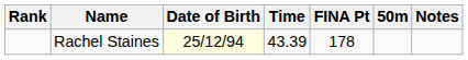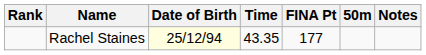Rachel Staines | Time: 43.39 -> 43.35
Rachel Staines | FINA Pt: 178 -> 177
